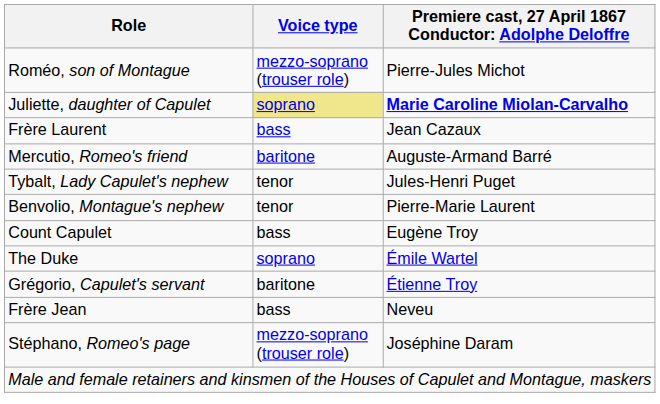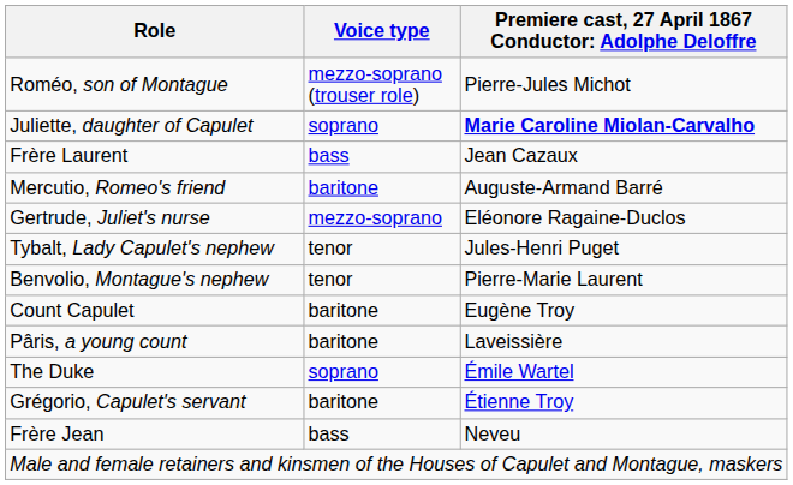Juliette, daughter of Capulet | Voice type: khaki background -> no background
+ row: Gertrude, Juliet's nurse | mezzo-soprano | Eléonore Ragaine-Duclos
Count Capulet | Voice type: bass -> baritone
+ row: Pâris, a young count | baritone | Laveissière
- row: Stéphano, Romeo's page | mezzo-soprano (trouser role) | Joséphine Daram
